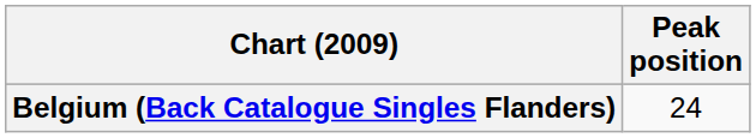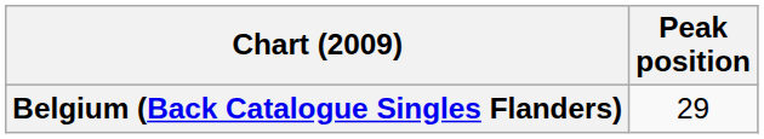Belgium (Back Catalogue Singles Flanders) | Peak position: 24 -> 29
